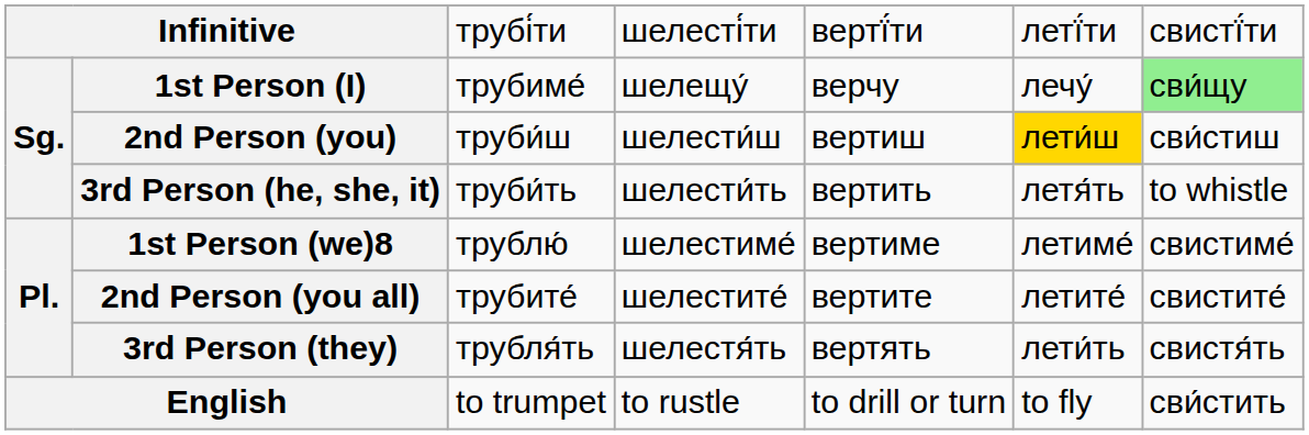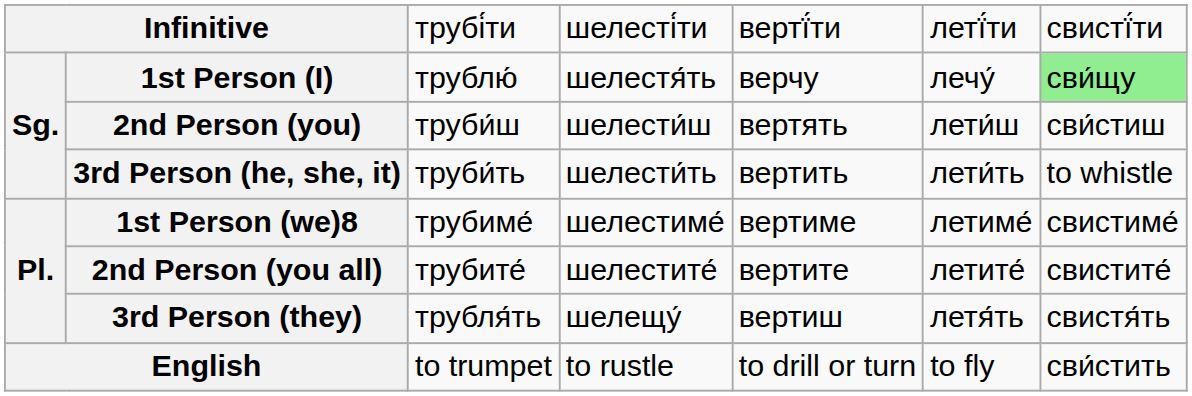1st Person (I) | column 3: трубиме́ -> трублю́
1st Person (I) | column 4: шелещу́ -> шелестя́ть
2nd Person (you) | column 5: вертиш -> вертять
2nd Person (you) | column 6: gold background -> no background
3rd Person (he, she, it) | column 6: летя́ть -> лети́ть
1st Person (we)8 | column 3: трублю́ -> трубиме́
3rd Person (they) | column 4: шелестя́ть -> шелещу́
3rd Person (they) | column 5: вертять -> вертиш
3rd Person (they) | column 6: лети́ть -> летя́ть
